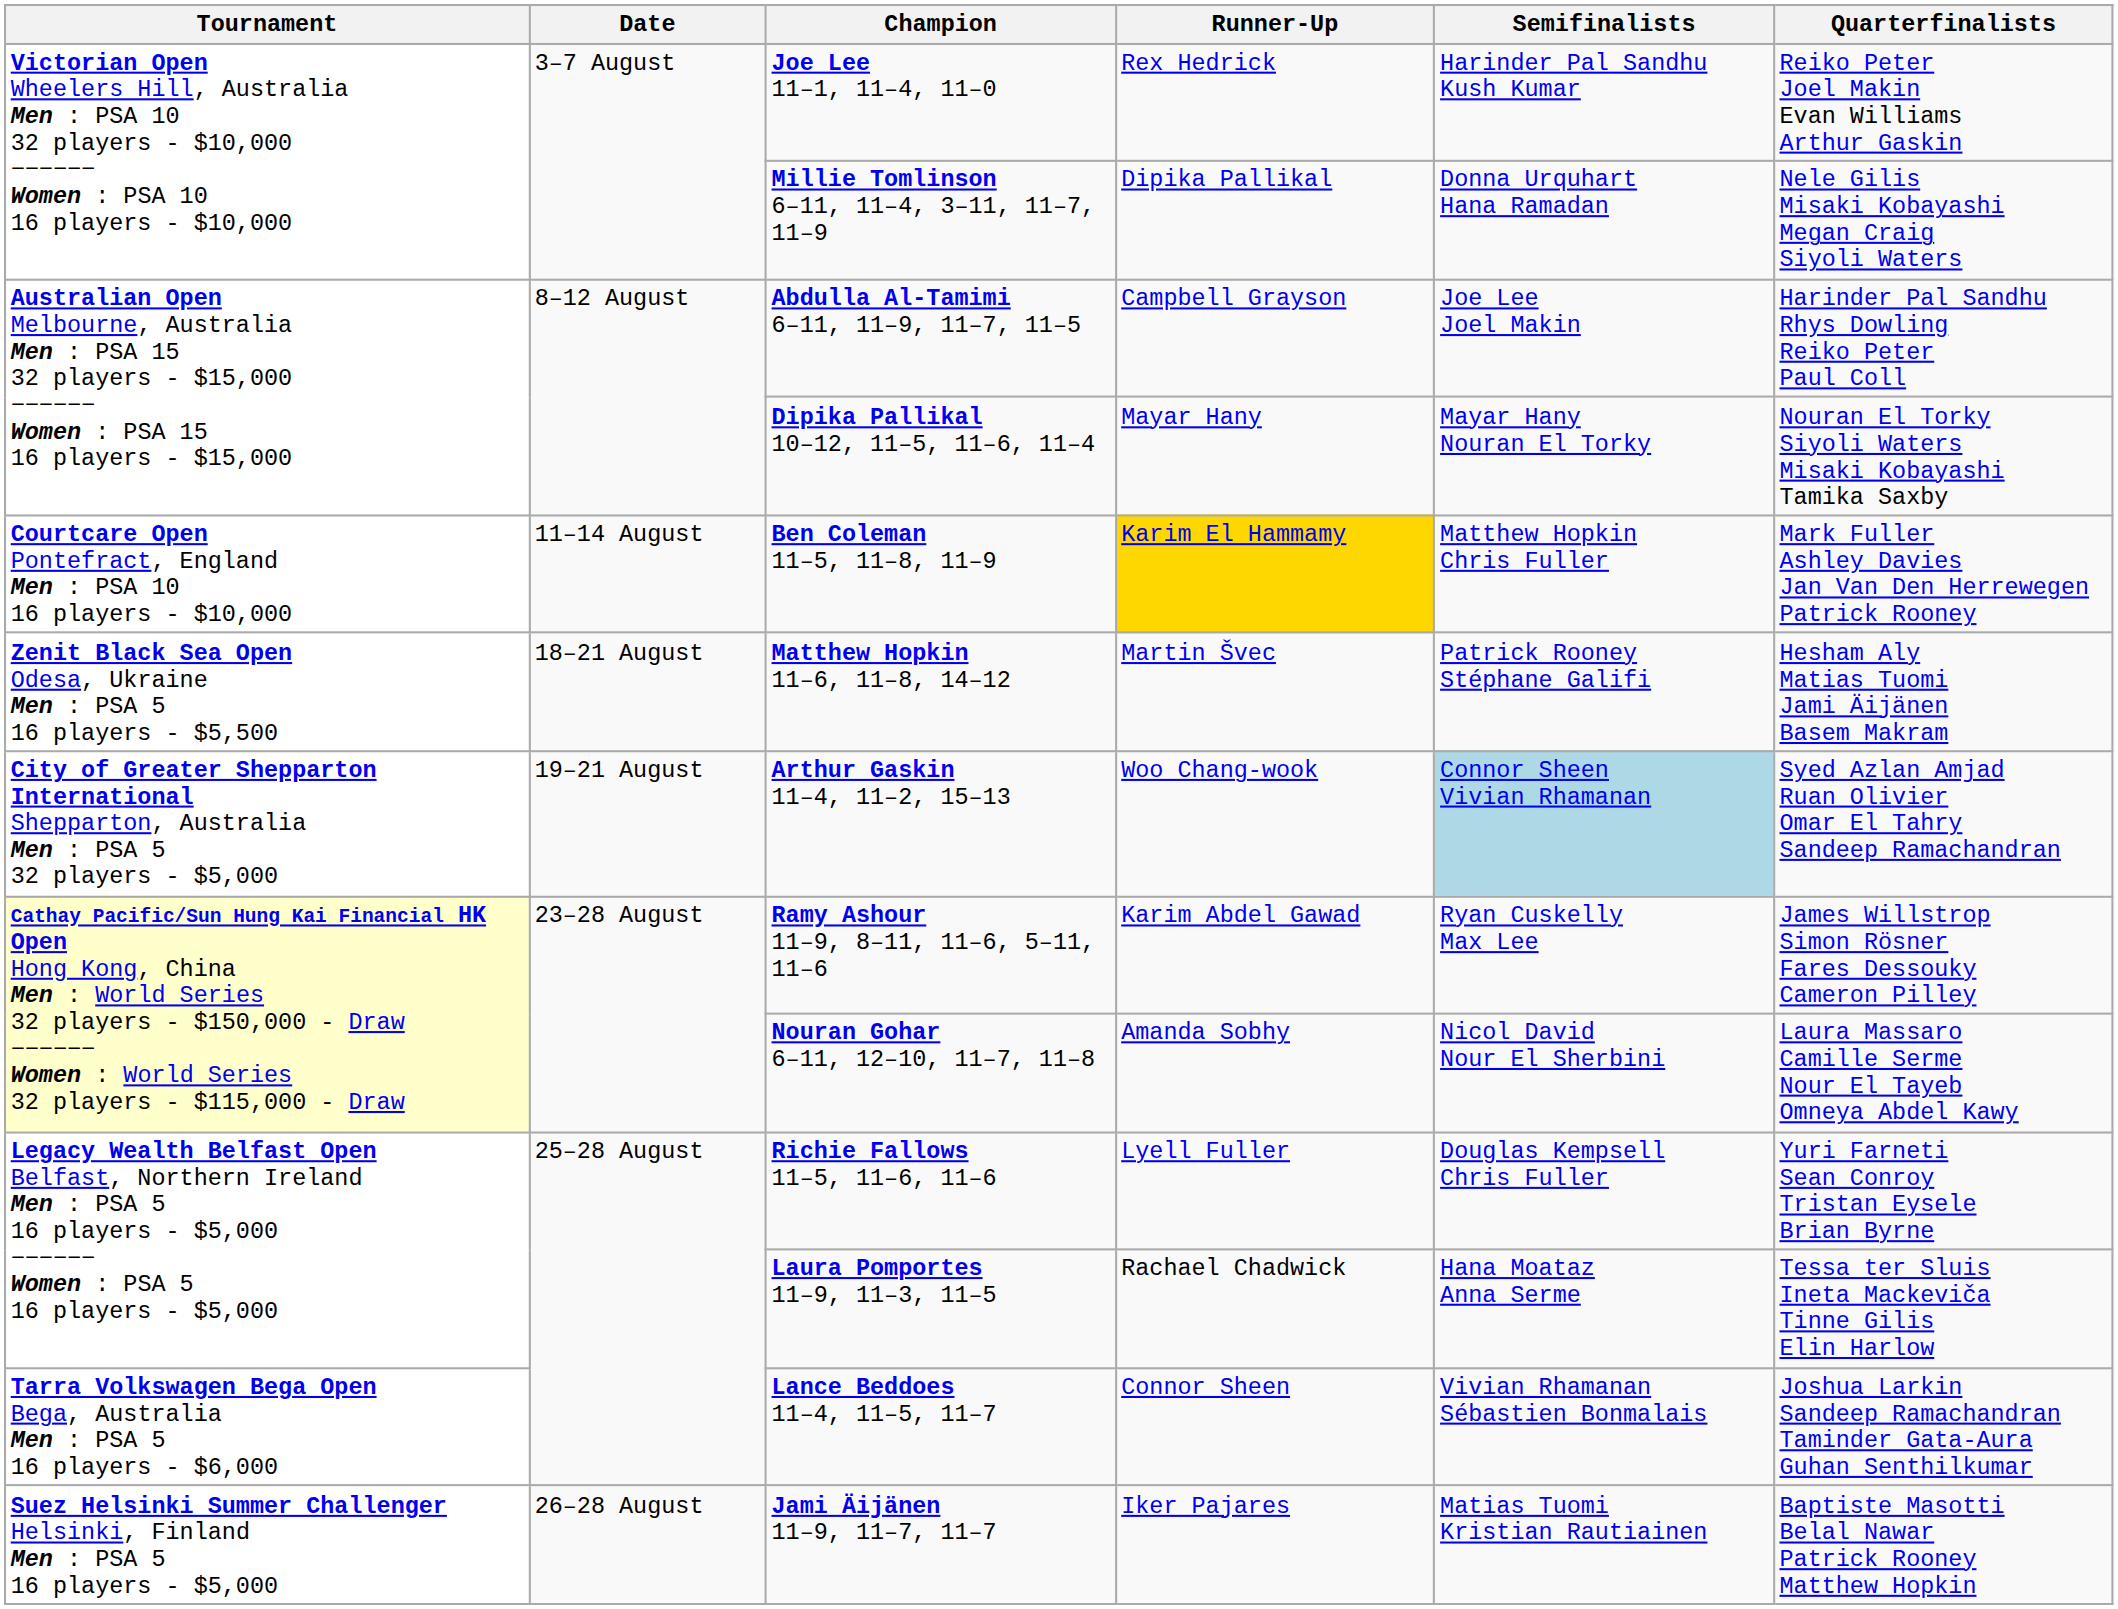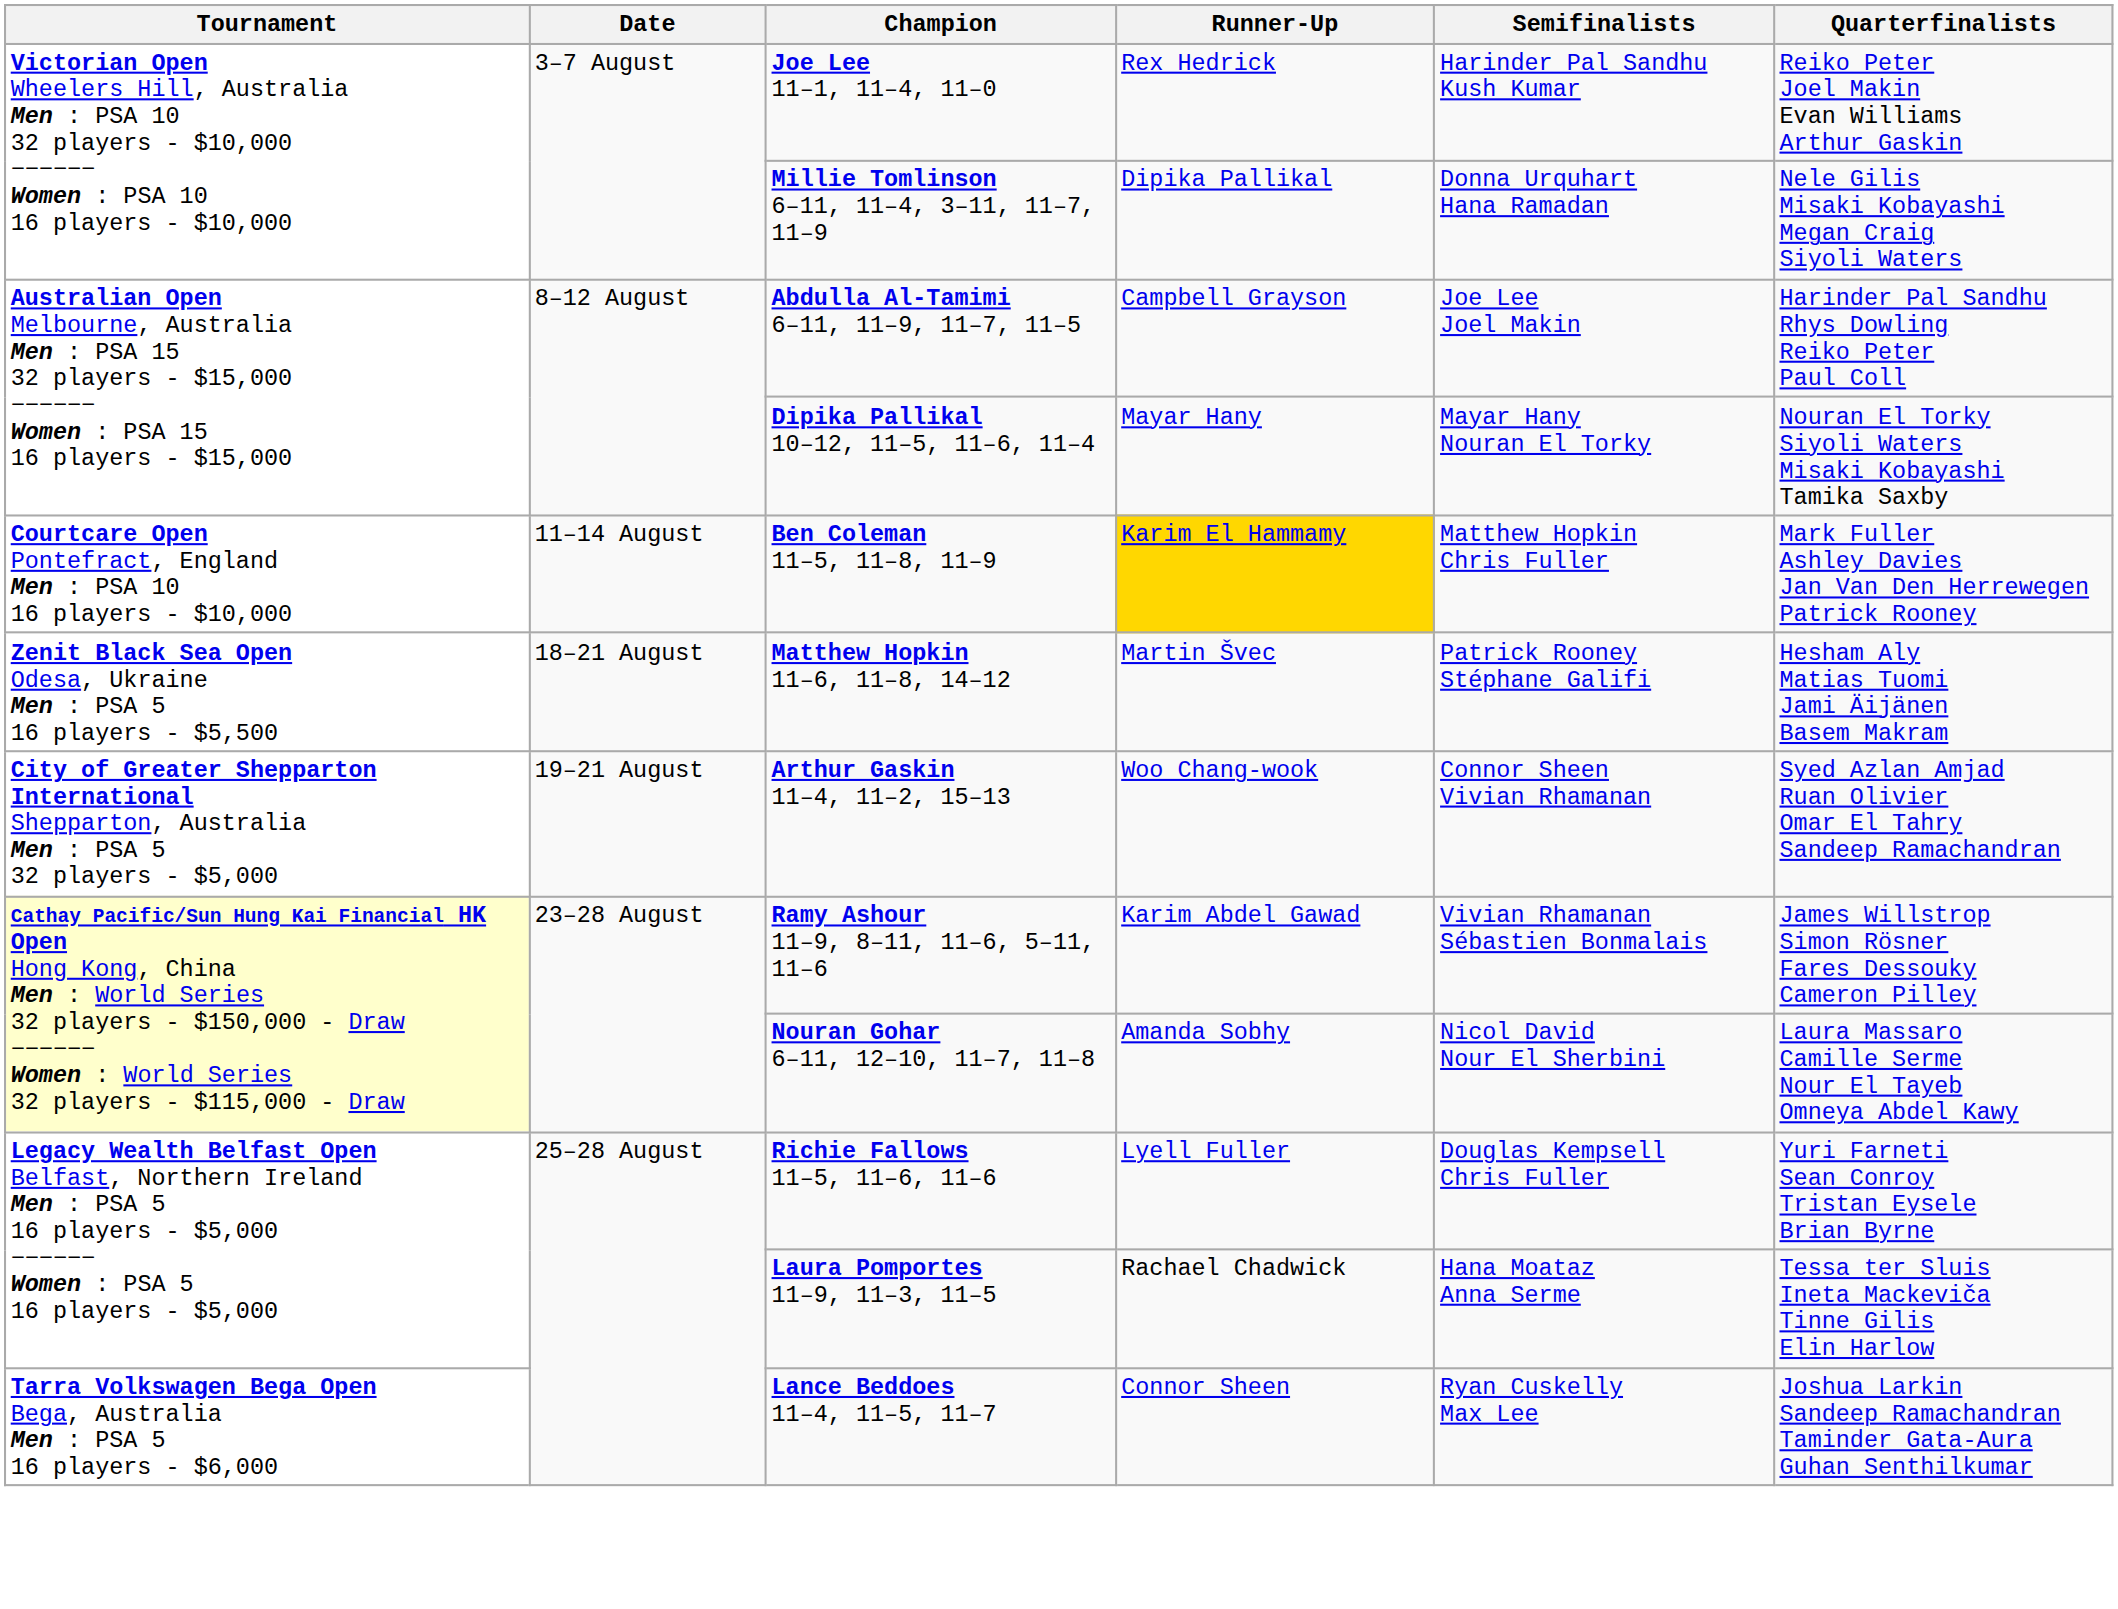Arthur Gaskin 11–4, 11–2, 15–13 | Semifinalists: lightblue background -> no background
Ramy Ashour 11–9, 8–11, 11–6, 5–11, 11–6 | Semifinalists: Ryan Cuskelly Max Lee -> Vivian Rhamanan Sébastien Bonmalais
Lance Beddoes 11–4, 11–5, 11–7 | Semifinalists: Vivian Rhamanan Sébastien Bonmalais -> Ryan Cuskelly Max Lee
- row: Suez Helsinki Summer Challenger Helsinki, Finland Men : PSA 5 16 players - $5,000 | 26–28 August | Jami Äijänen 11–9, 11–7, 11–7 | Iker Pajares | Matias Tuomi Kristian Rautiainen | Baptiste Masotti Belal Nawar Patrick Rooney Matthew Hopkin
